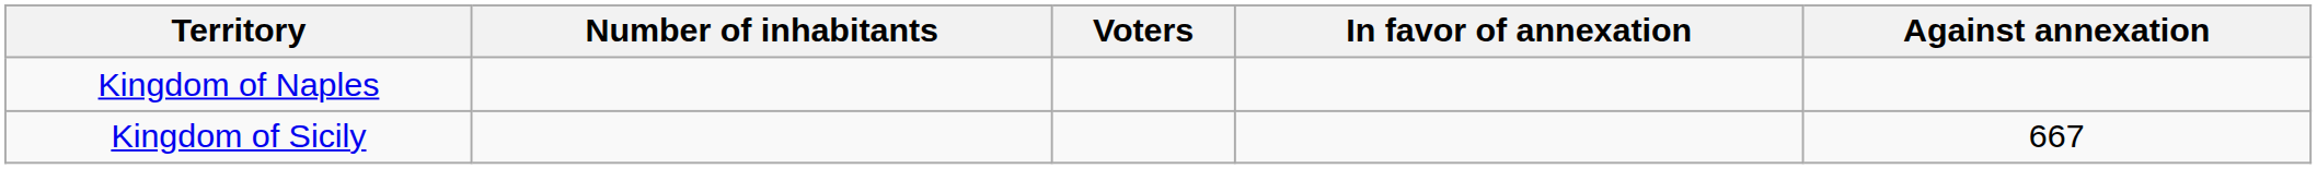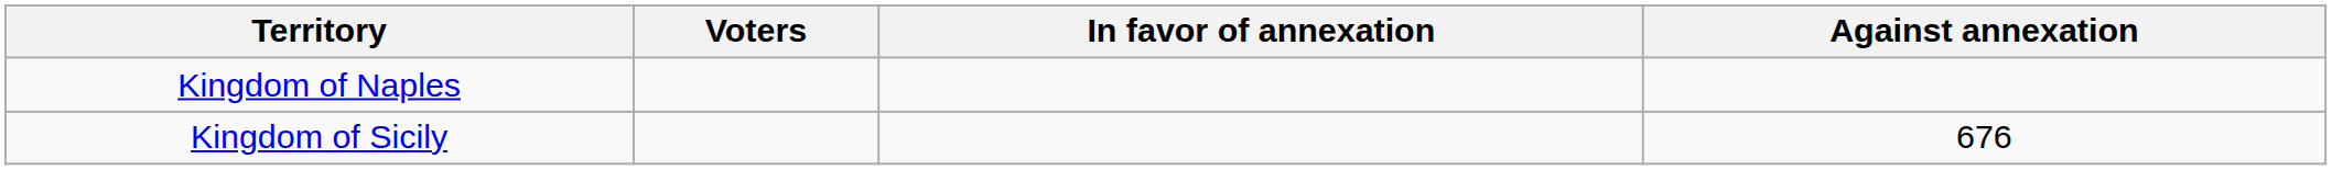- column: Number of inhabitants
Kingdom of Sicily | Against annexation: 667 -> 676
